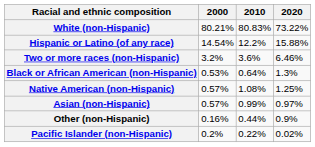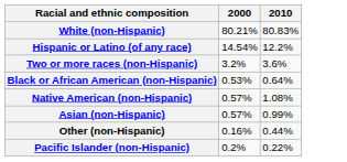- column: 2020 | 73.22% | 15.88% | 6.46% | 1.3% | 1.25% | 0.97% | 0.9% | 0.02%
